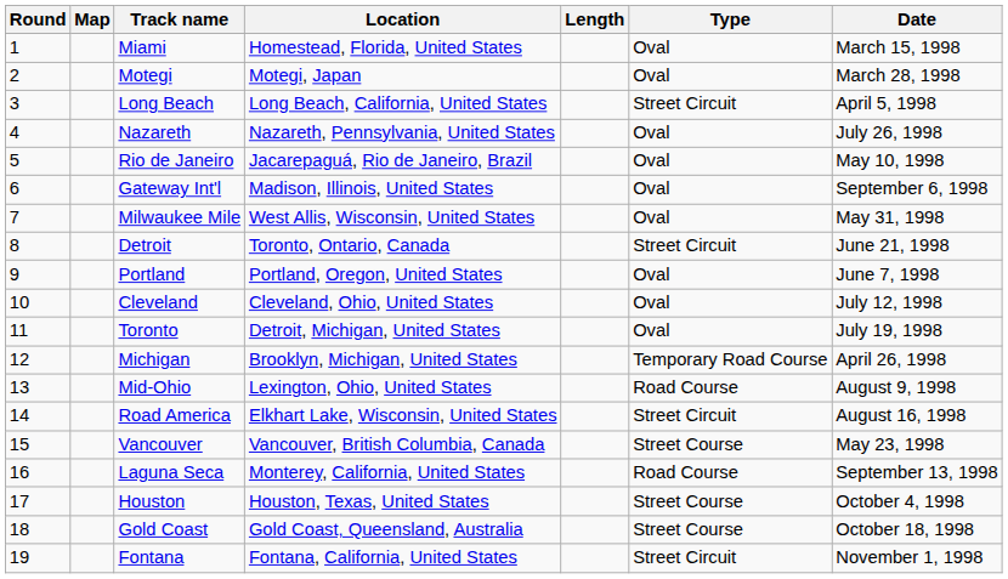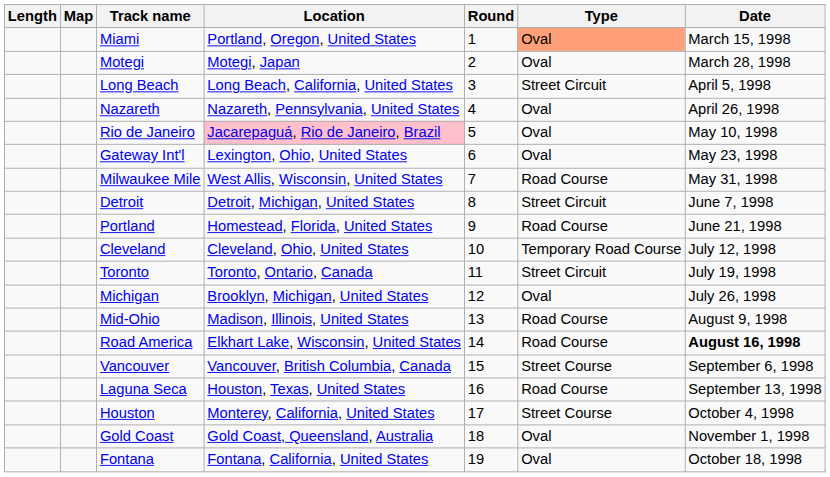columns swapped: Round <-> Length
Miami | Location: Homestead, Florida, United States -> Portland, Oregon, United States
Miami | Type: no background -> lightsalmon background
Nazareth | Date: July 26, 1998 -> April 26, 1998
Rio de Janeiro | Location: no background -> pink background
Gateway Int'l | Location: Madison, Illinois, United States -> Lexington, Ohio, United States
Gateway Int'l | Date: September 6, 1998 -> May 23, 1998
Milwaukee Mile | Type: Oval -> Road Course
Detroit | Location: Toronto, Ontario, Canada -> Detroit, Michigan, United States
Detroit | Date: June 21, 1998 -> June 7, 1998
Portland | Location: Portland, Oregon, United States -> Homestead, Florida, United States
Portland | Type: Oval -> Road Course
Portland | Date: June 7, 1998 -> June 21, 1998
Cleveland | Type: Oval -> Temporary Road Course
Toronto | Location: Detroit, Michigan, United States -> Toronto, Ontario, Canada
Toronto | Type: Oval -> Street Circuit
Michigan | Type: Temporary Road Course -> Oval
Michigan | Date: April 26, 1998 -> July 26, 1998
Mid-Ohio | Location: Lexington, Ohio, United States -> Madison, Illinois, United States
Road America | Type: Street Circuit -> Road Course
Road America | Date: normal -> bold
Vancouver | Date: May 23, 1998 -> September 6, 1998
Laguna Seca | Location: Monterey, California, United States -> Houston, Texas, United States
Houston | Location: Houston, Texas, United States -> Monterey, California, United States
Gold Coast | Type: Street Course -> Oval
Gold Coast | Date: October 18, 1998 -> November 1, 1998
Fontana | Type: Street Circuit -> Oval
Fontana | Date: November 1, 1998 -> October 18, 1998
